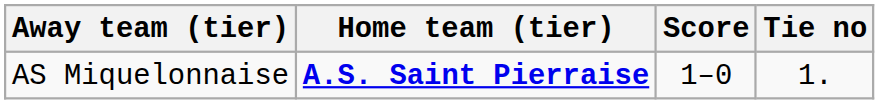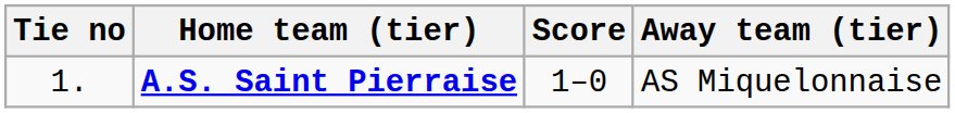columns swapped: Tie no <-> Away team (tier)
